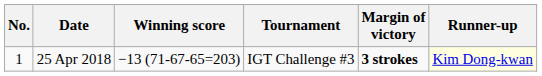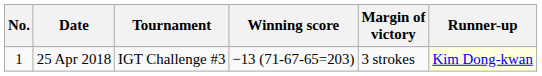columns swapped: Tournament <-> Winning score
25 Apr 2018 | Margin of victory: bold -> normal
